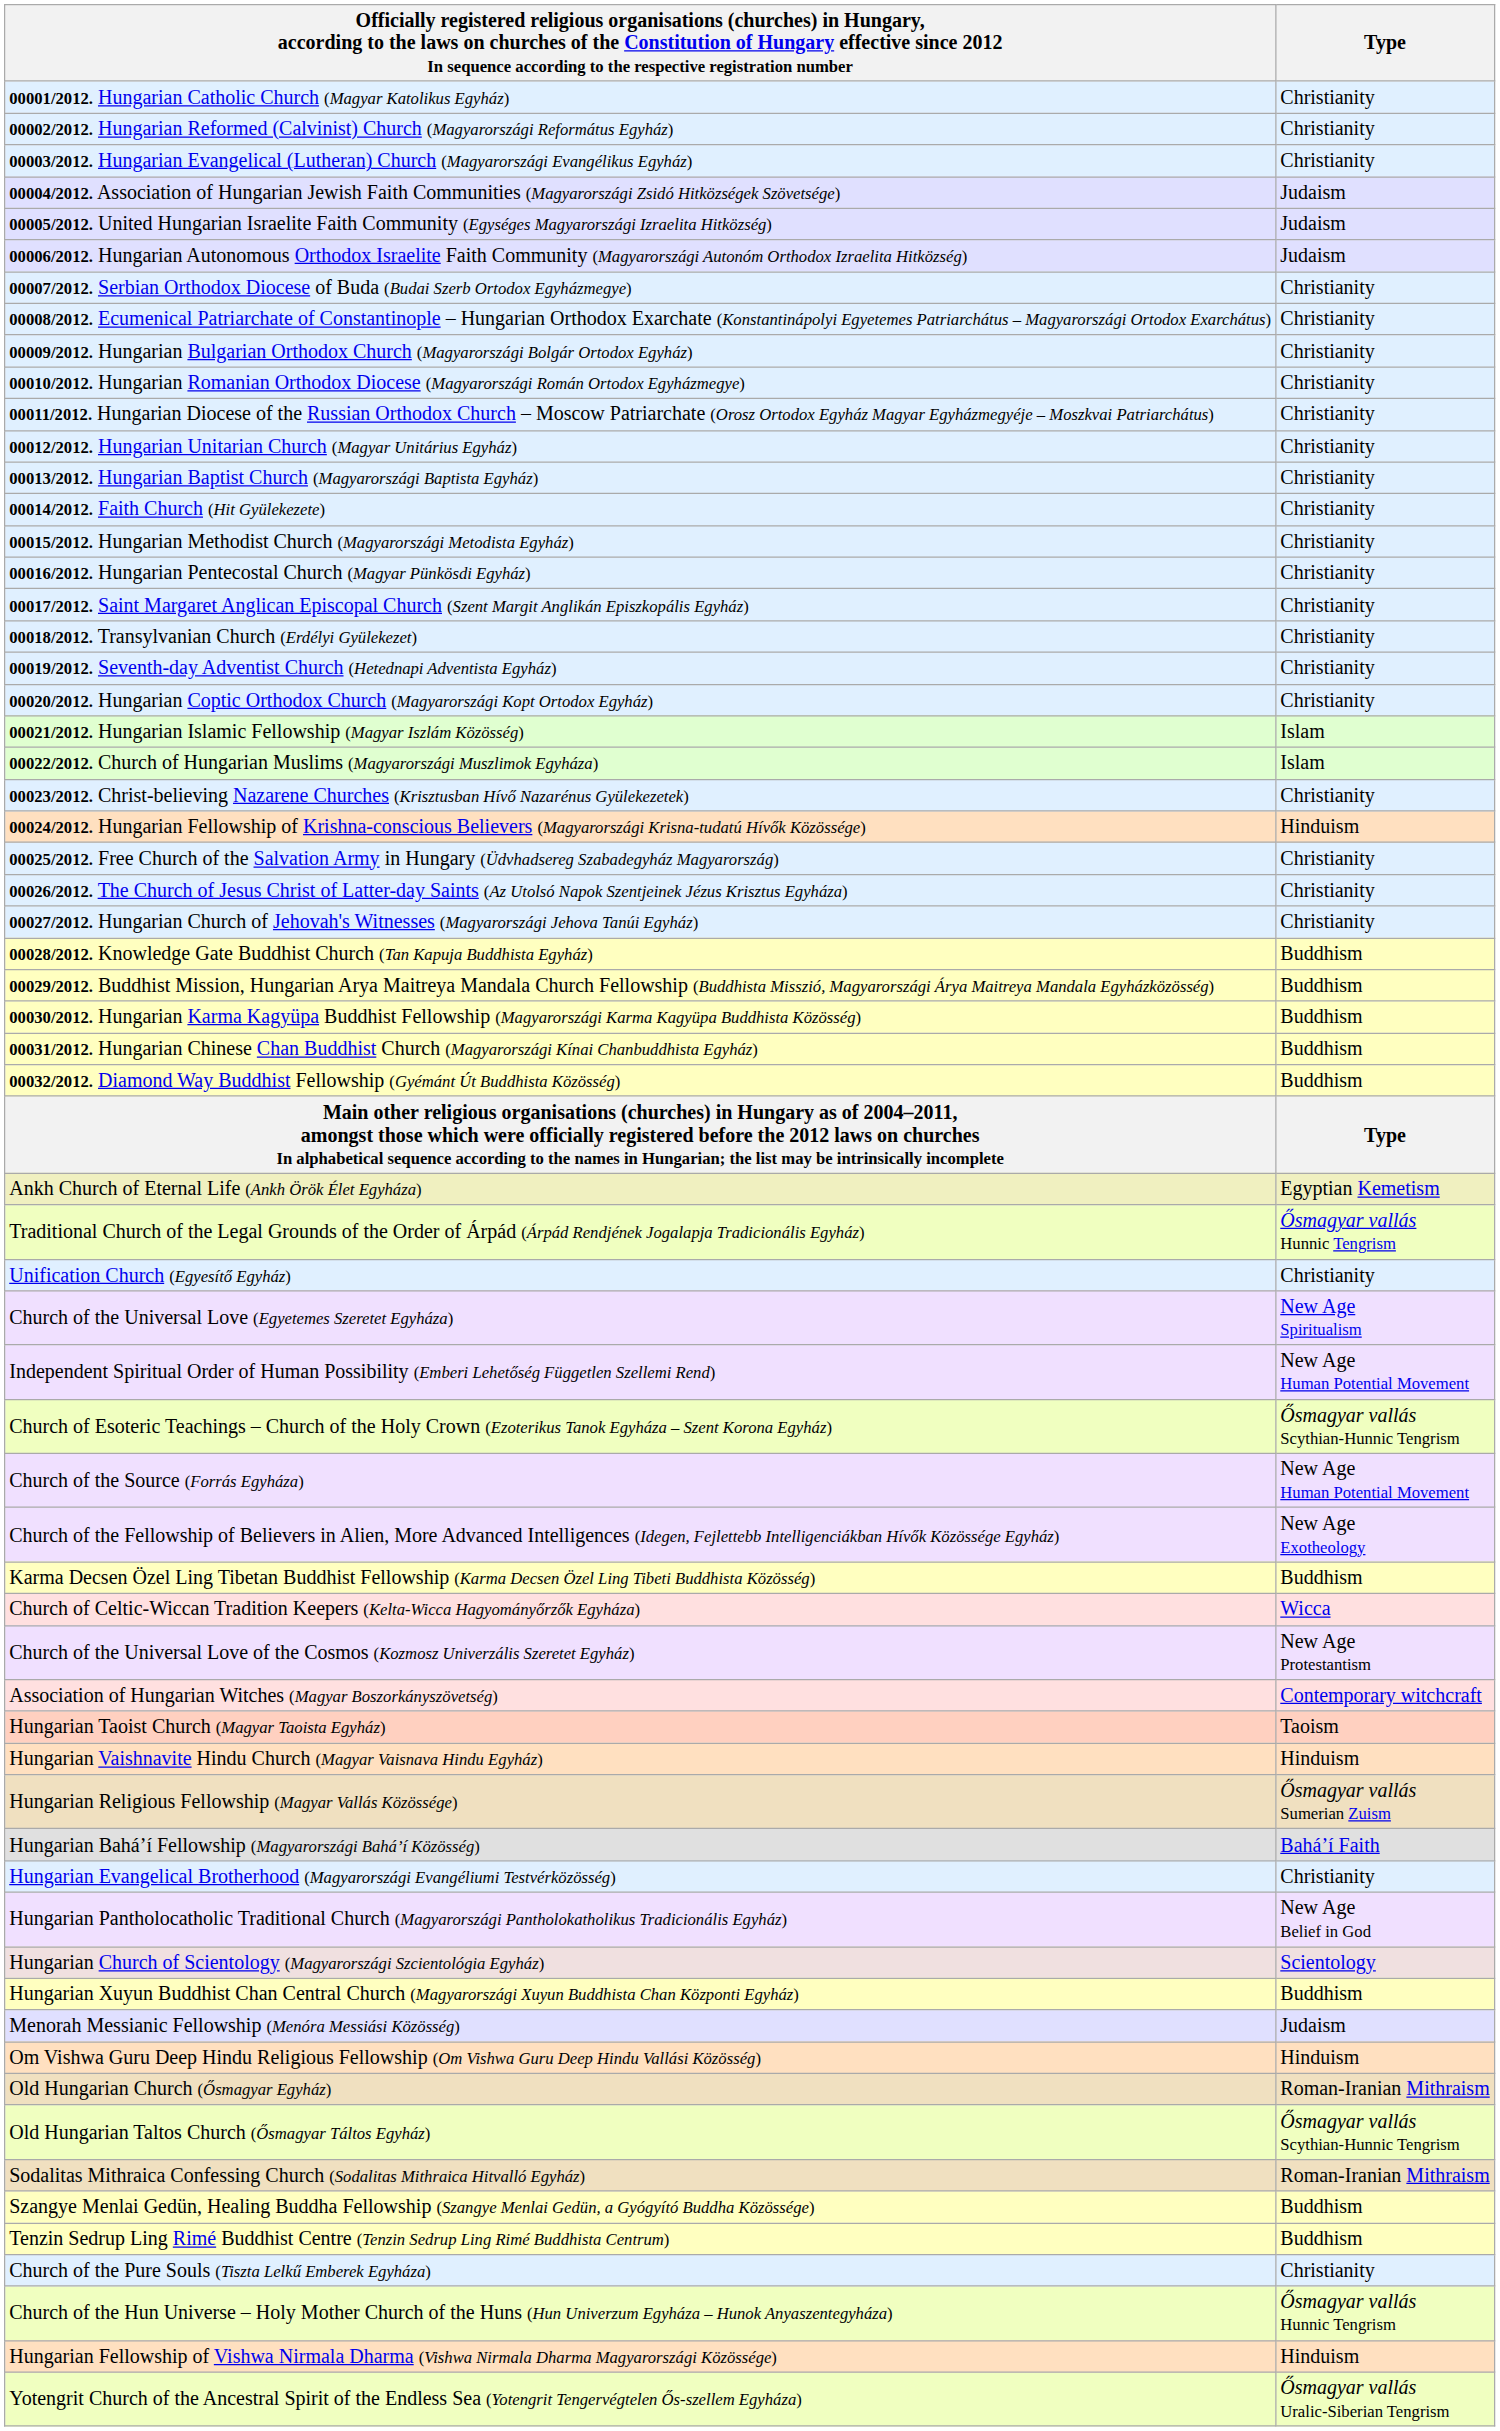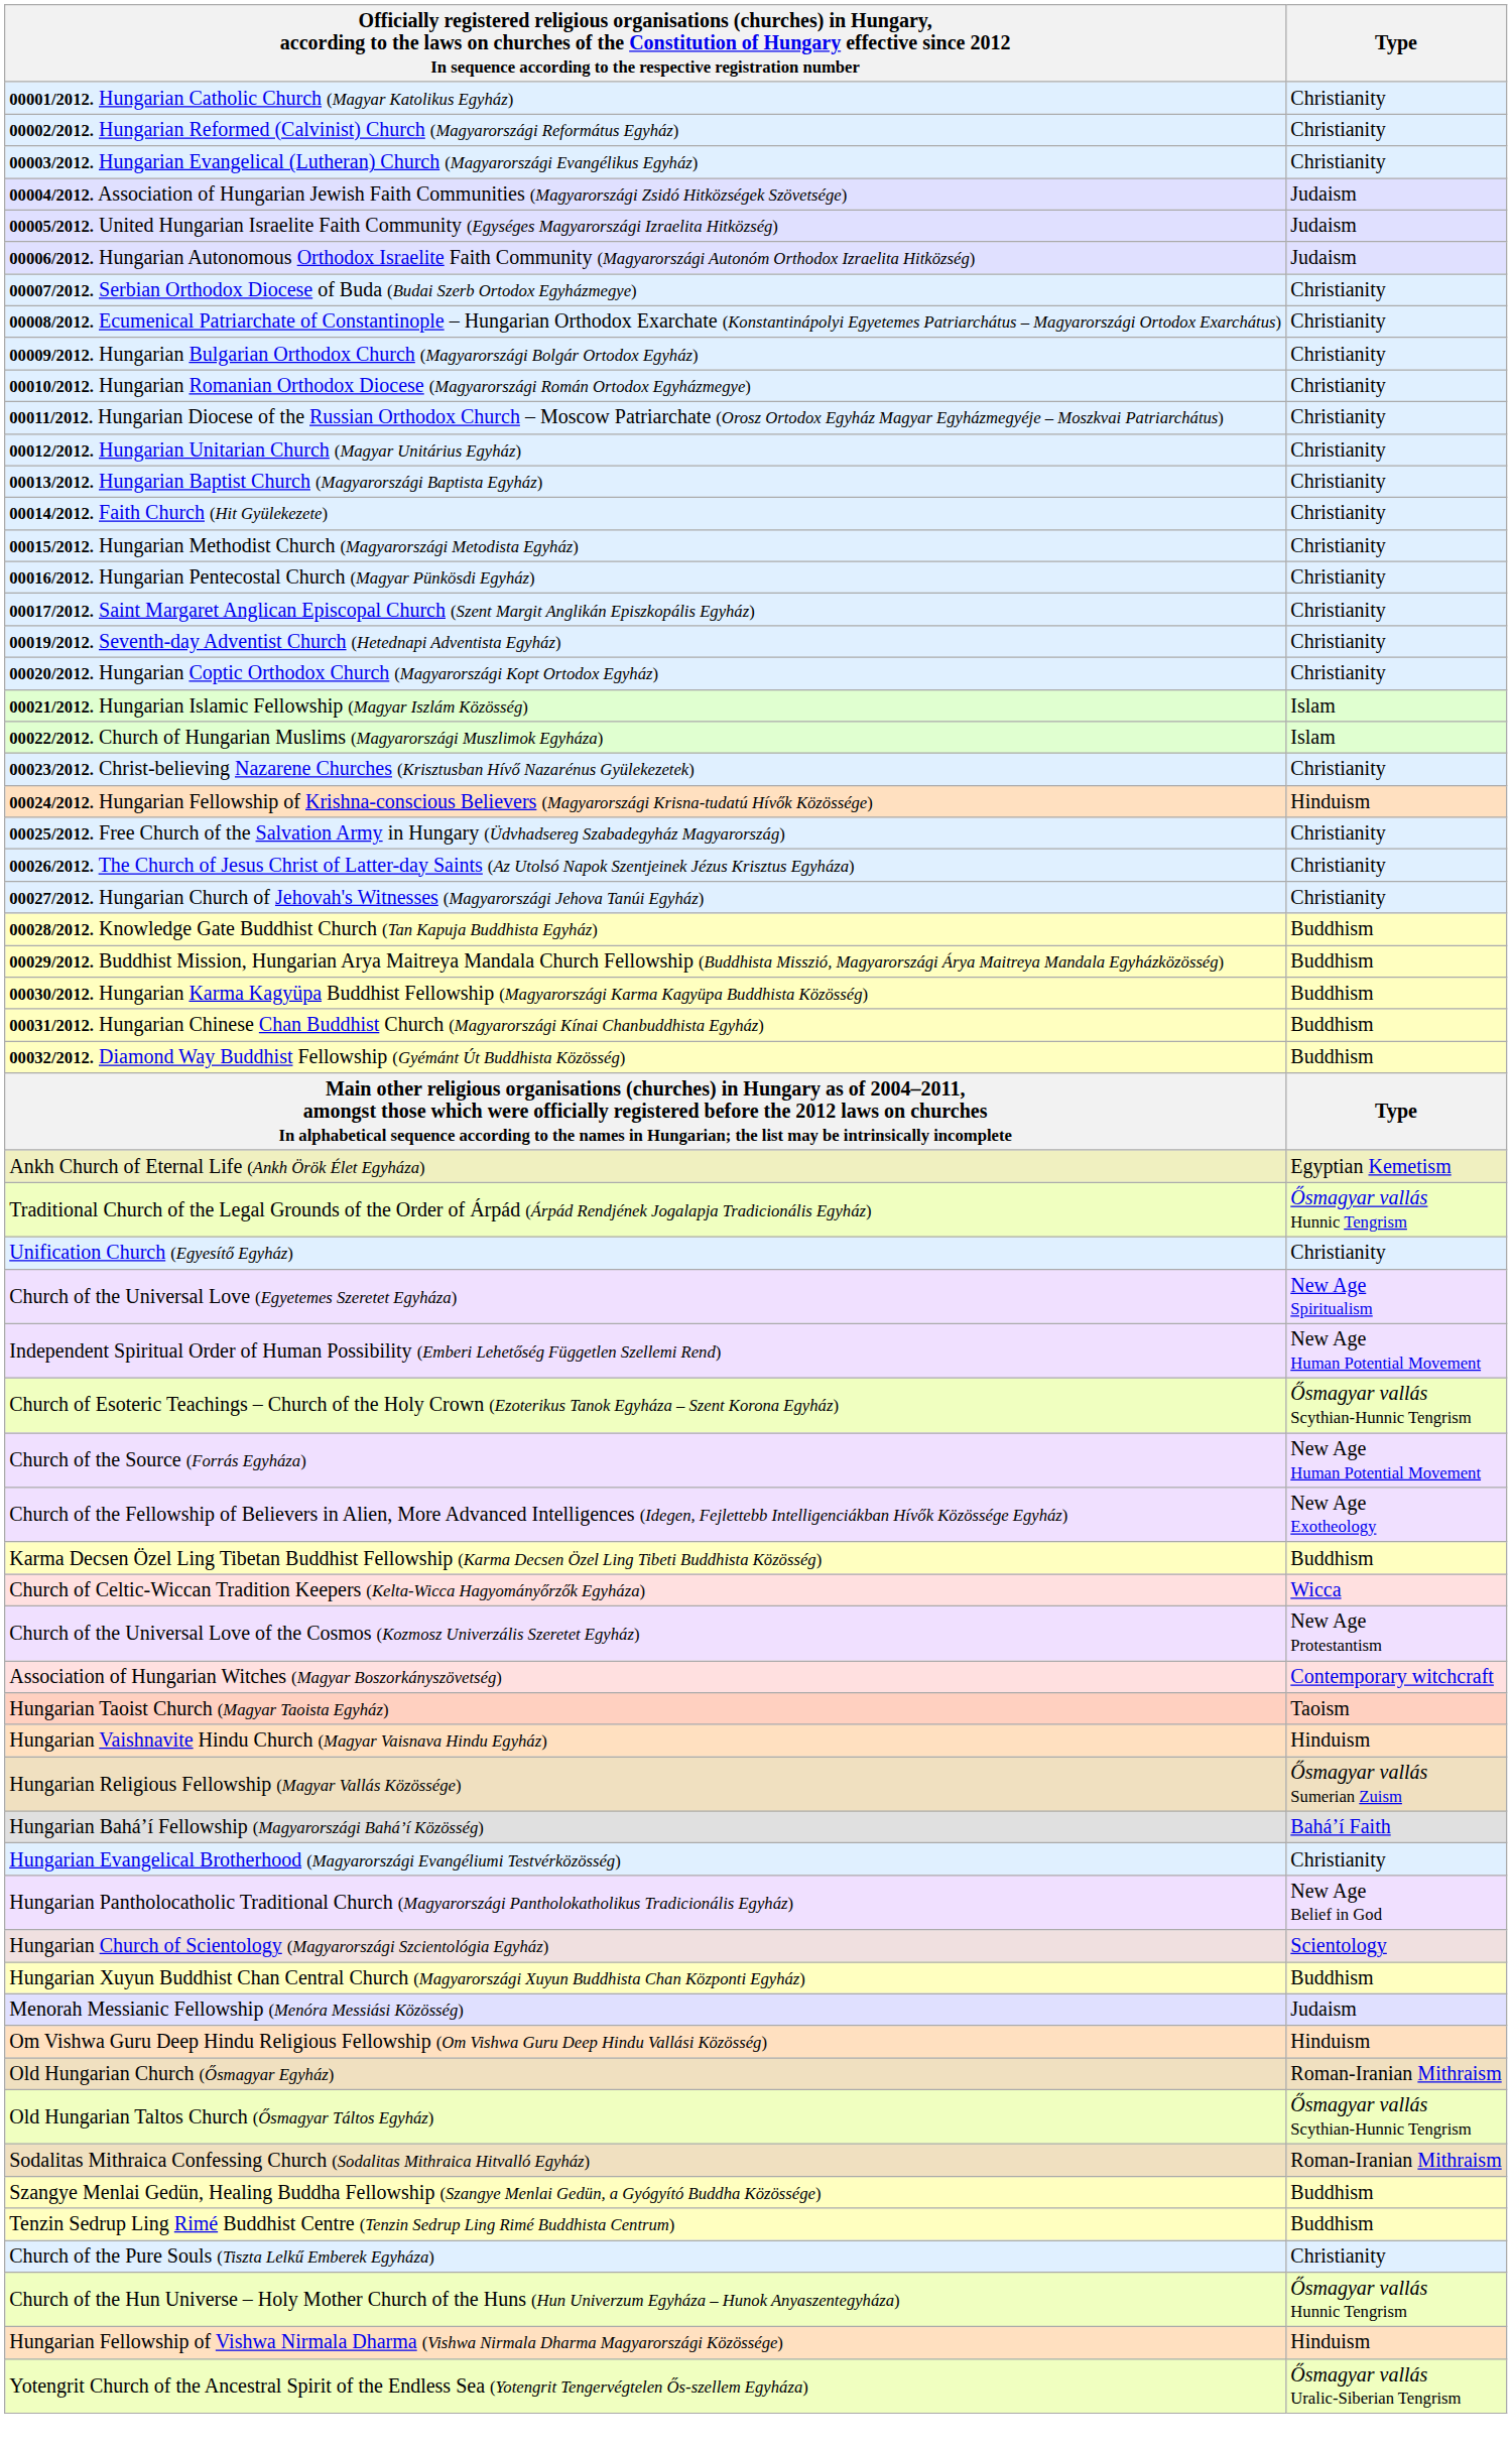- row: 00018/2012. Transylvanian Church (Erdélyi Gyülekezet) | Christianity
